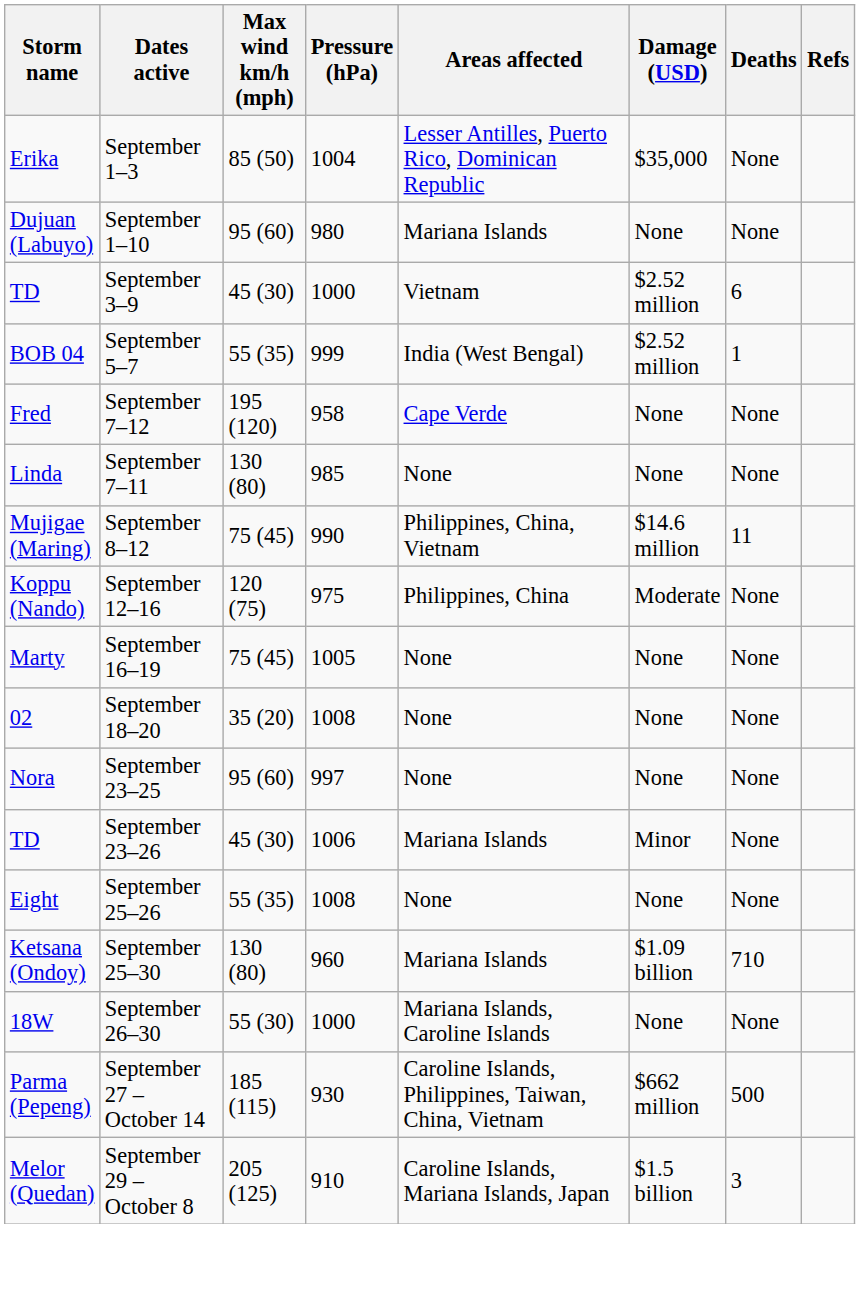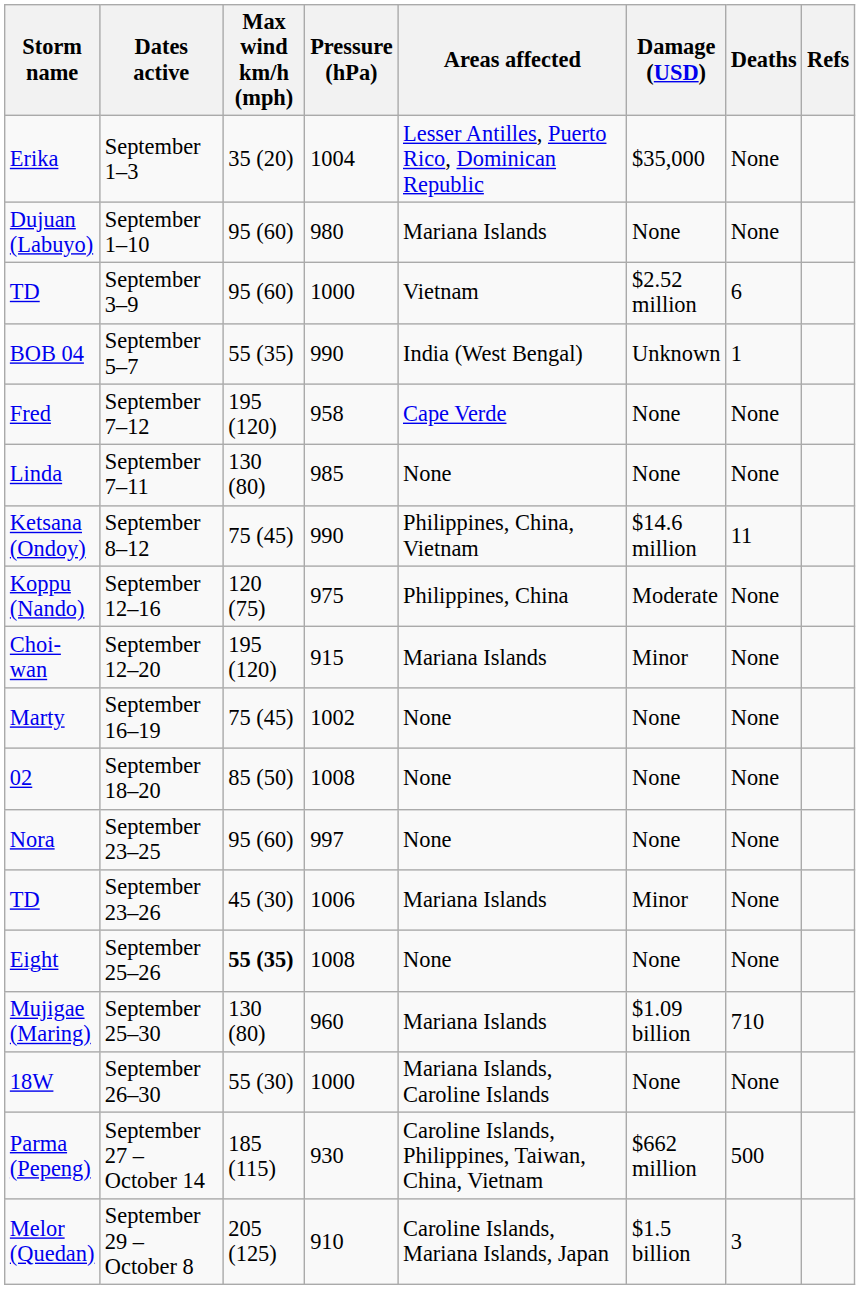September 1–3 | Max wind km/h (mph): 85 (50) -> 35 (20)
September 3–9 | Max wind km/h (mph): 45 (30) -> 95 (60)
September 5–7 | Pressure (hPa): 999 -> 990
September 5–7 | Damage (USD): $2.52 million -> Unknown
September 8–12 | Storm name: Mujigae (Maring) -> Ketsana (Ondoy)
+ row: Choi-wan | September 12–20 | 195 (120) | 915 | Mariana Islands | Minor | None
September 16–19 | Pressure (hPa): 1005 -> 1002
September 18–20 | Max wind km/h (mph): 35 (20) -> 85 (50)
September 25–26 | Max wind km/h (mph): normal -> bold
September 25–30 | Storm name: Ketsana (Ondoy) -> Mujigae (Maring)
